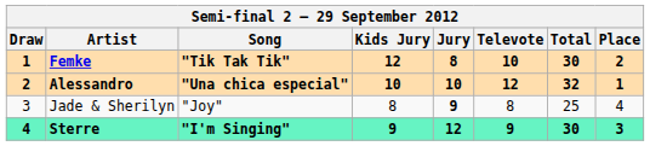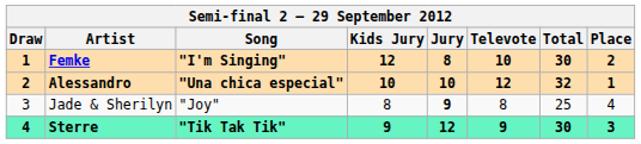Femke | Song: "Tik Tak Tik" -> "I'm Singing"
Sterre | Song: "I'm Singing" -> "Tik Tak Tik"
